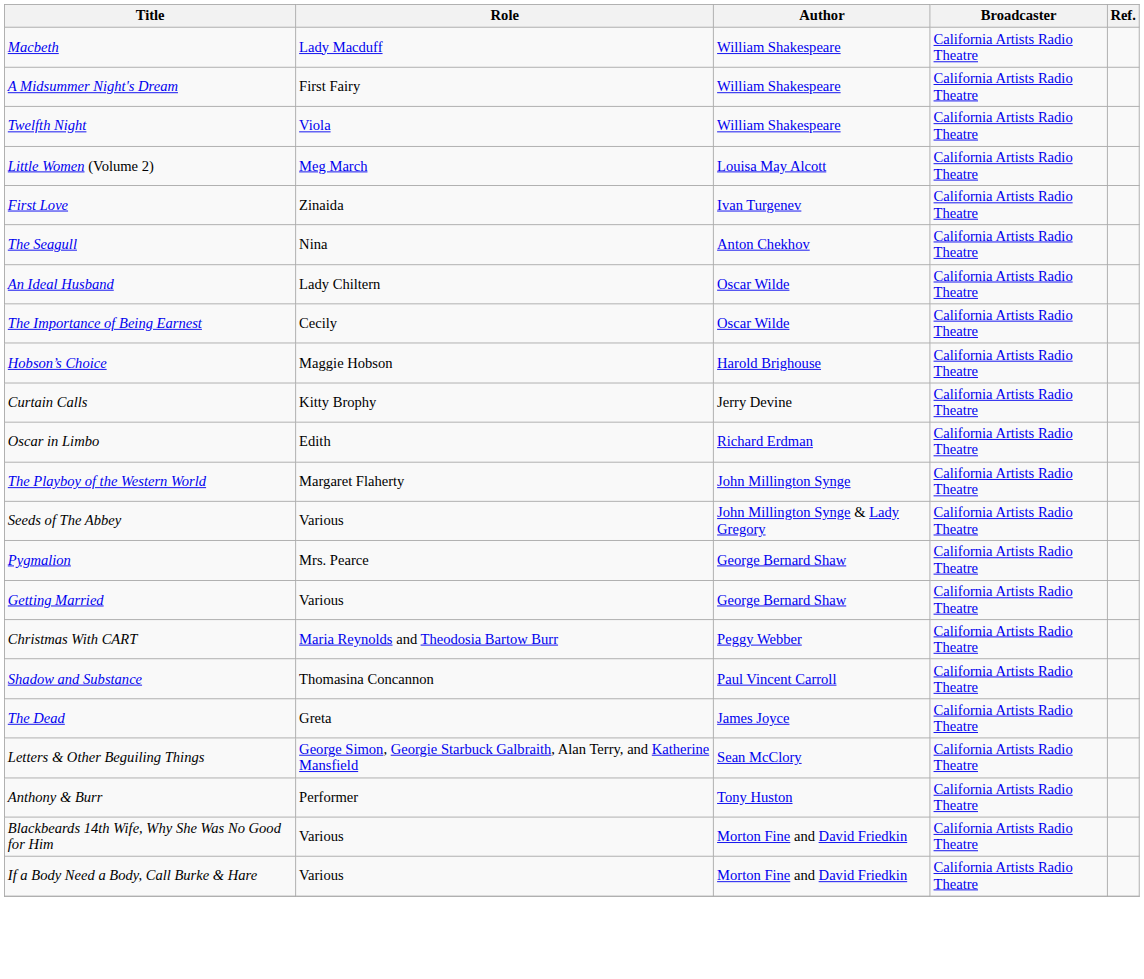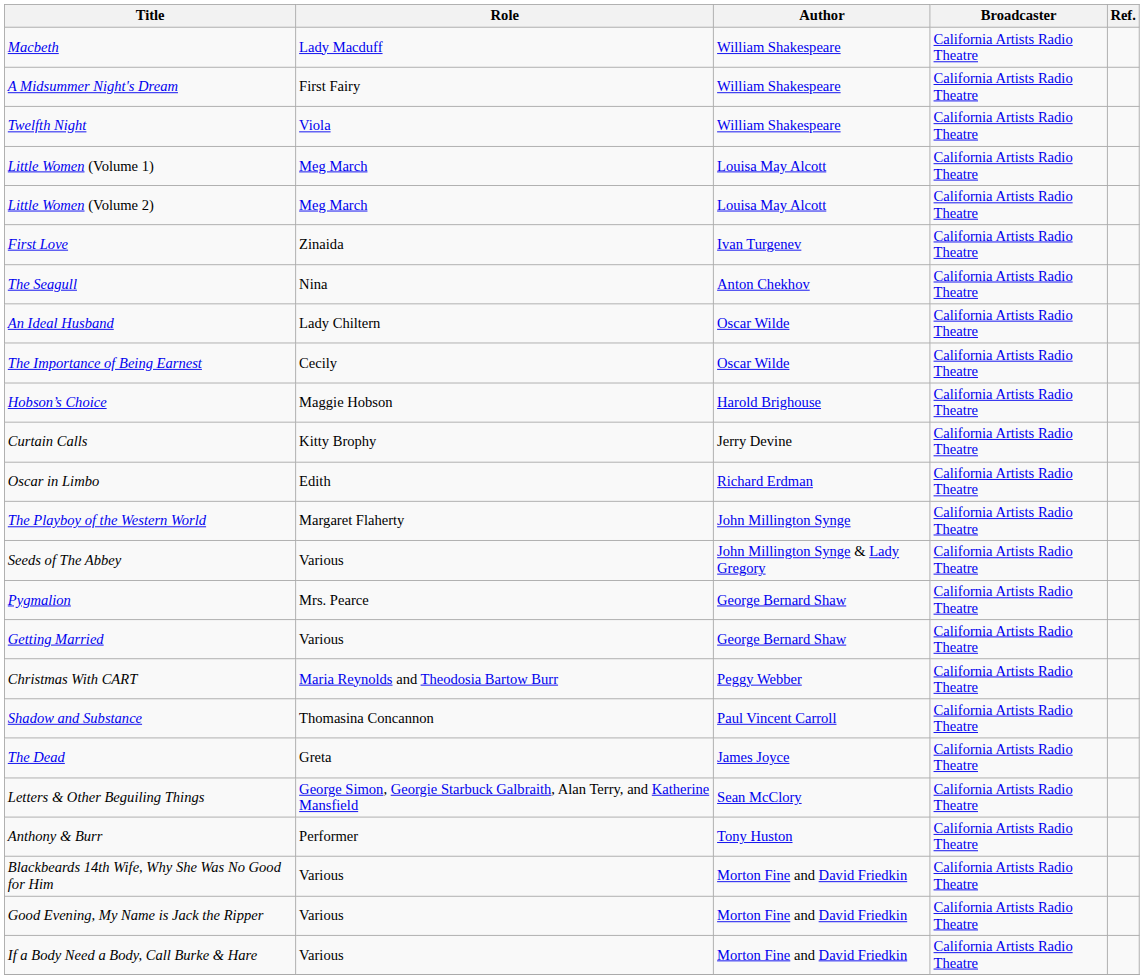+ row: Little Women (Volume 1) | Meg March | Louisa May Alcott | California Artists Radio Theatre
+ row: Good Evening, My Name is Jack the Ripper | Various | Morton Fine and David Friedkin | California Artists Radio Theatre
